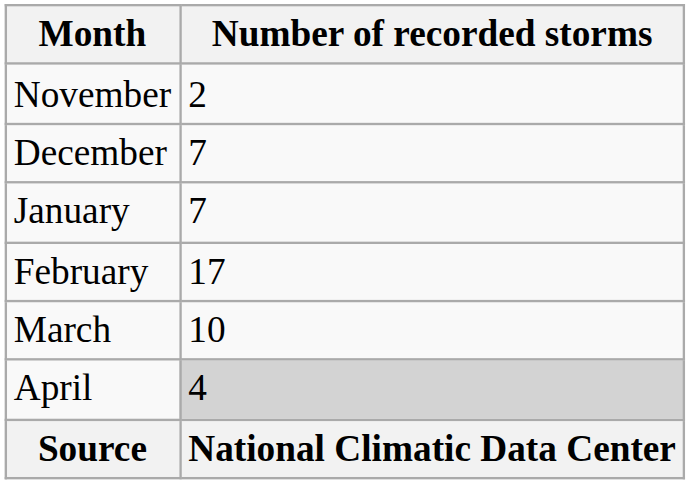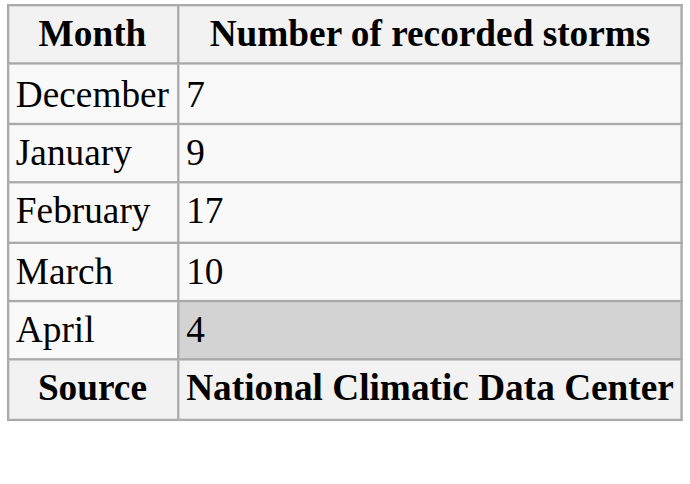- row: November | 2
January | Number of recorded storms: 7 -> 9
